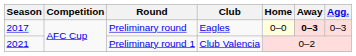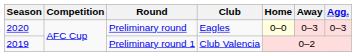Preliminary round | Season: 2017 -> 2020
Preliminary round | Away: bold -> normal
Preliminary round 1 | Season: 2021 -> 2019
